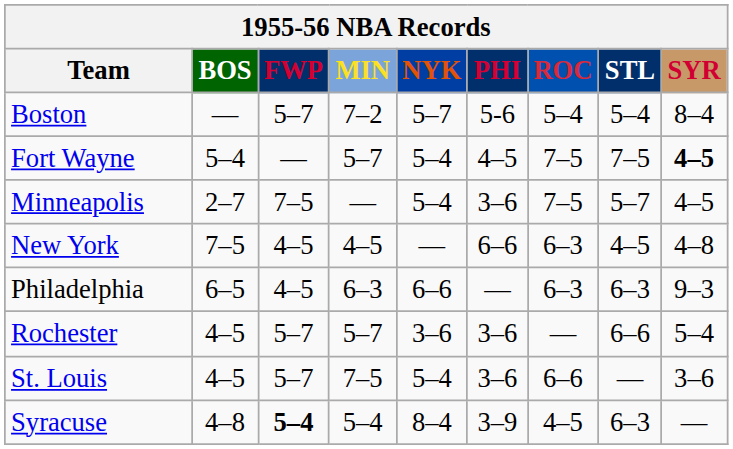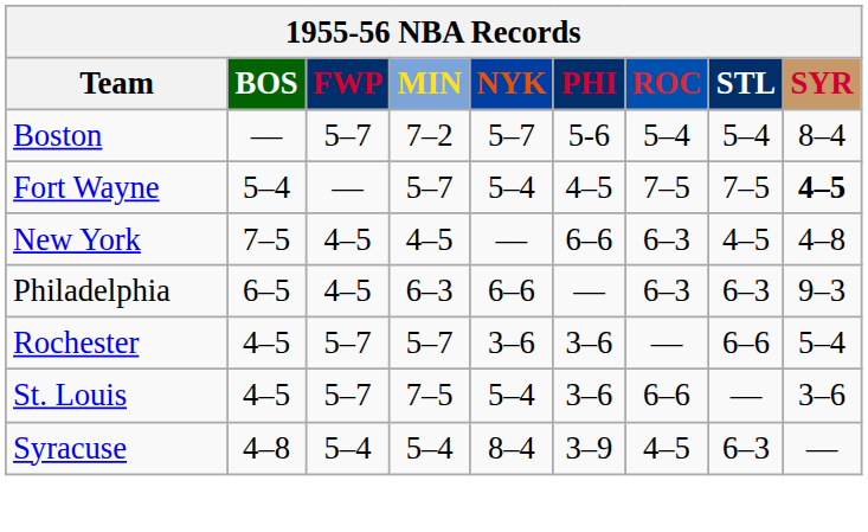- row: Minneapolis | 2–7 | 7–5 | — | 5–4 | 3–6 | 7–5 | 5–7 | 4–5
Syracuse | FWP: bold -> normal
